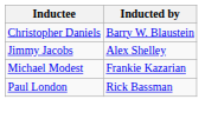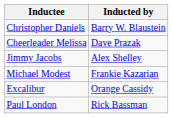+ row: Cheerleader Melissa | Dave Prazak
+ row: Excalibur | Orange Cassidy
